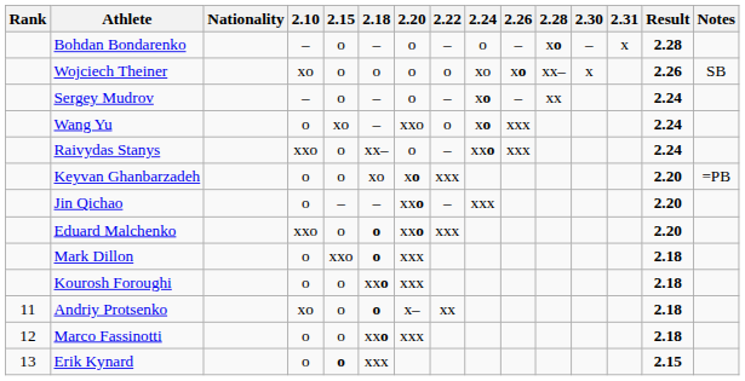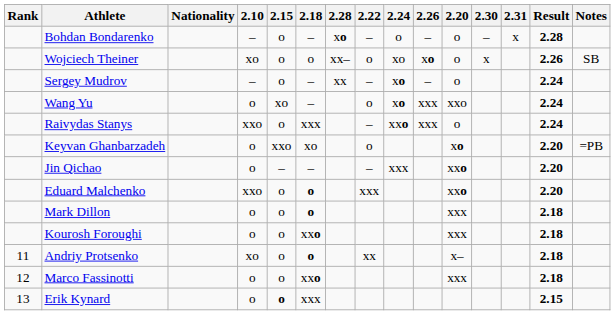columns swapped: 2.20 <-> 2.28
Raivydas Stanys | 2.18: xx– -> xxx
Keyvan Ghanbarzadeh | 2.15: o -> xxo
Keyvan Ghanbarzadeh | 2.22: xxx -> o
Mark Dillon | 2.15: xxo -> o
